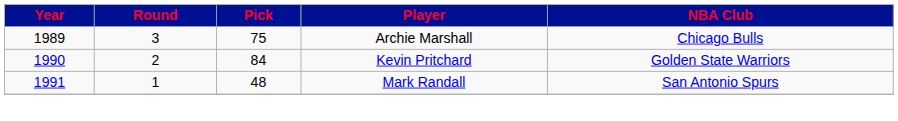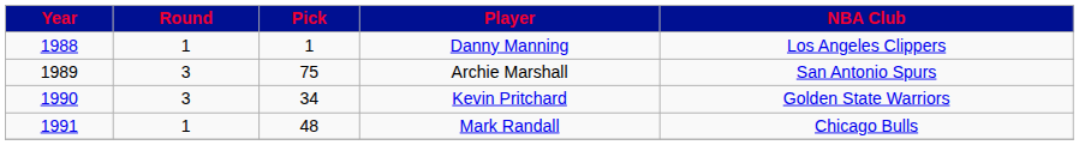+ row: 1988 | 1 | 1 | Danny Manning | Los Angeles Clippers
Archie Marshall | NBA Club: Chicago Bulls -> San Antonio Spurs
Kevin Pritchard | Round: 2 -> 3
Kevin Pritchard | Pick: 84 -> 34
Mark Randall | NBA Club: San Antonio Spurs -> Chicago Bulls
